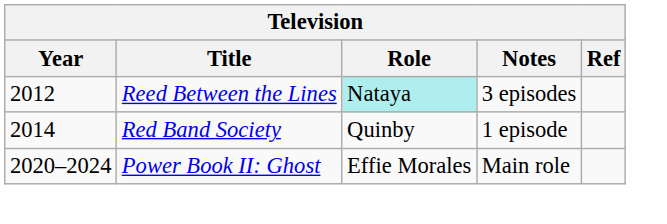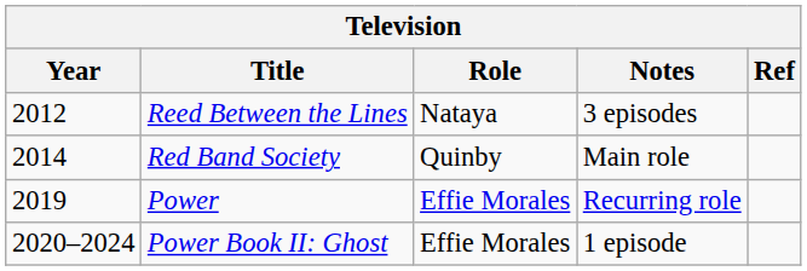Reed Between the Lines | Role: paleturquoise background -> no background
Red Band Society | Notes: 1 episode -> Main role
+ row: 2019 | Power | Effie Morales | Recurring role
Power Book II: Ghost | Notes: Main role -> 1 episode
